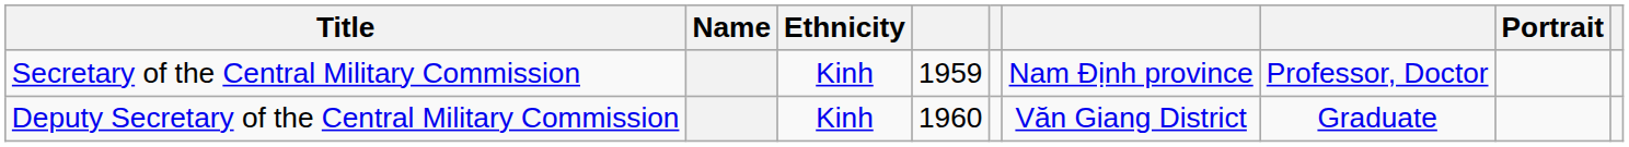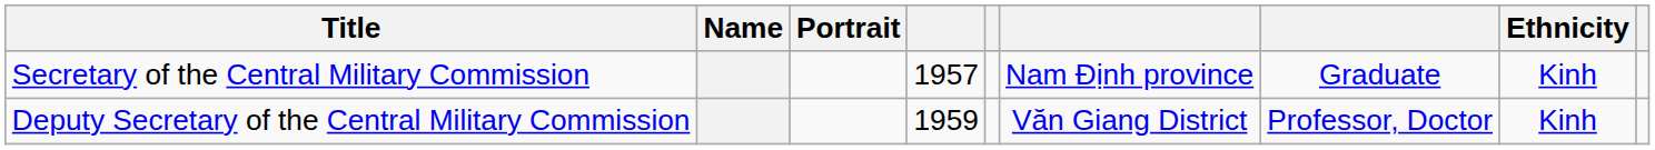columns swapped: Portrait <-> Ethnicity
Secretary of the Central Military Commission | column 4: 1959 -> 1957
Secretary of the Central Military Commission | column 7: Professor, Doctor -> Graduate
Deputy Secretary of the Central Military Commission | column 4: 1960 -> 1959
Deputy Secretary of the Central Military Commission | column 7: Graduate -> Professor, Doctor
